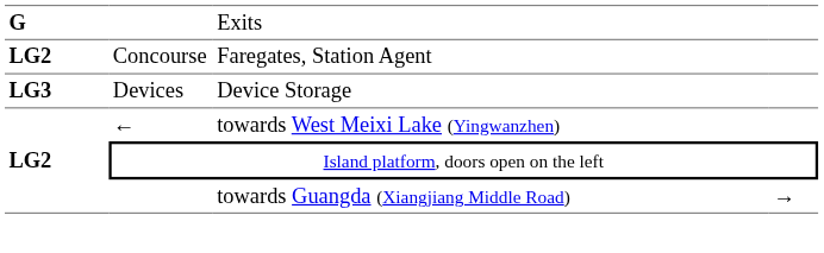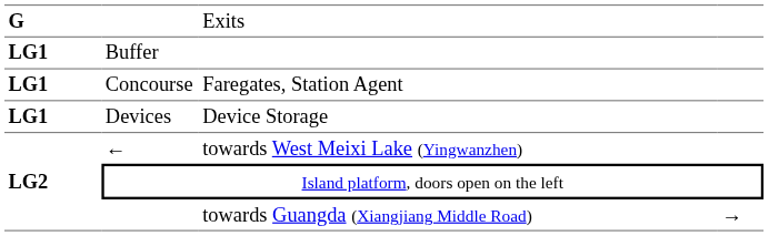+ row: LG1 | Buffer
Concourse | column 1: LG2 -> LG1
Devices | column 1: LG3 -> LG1
